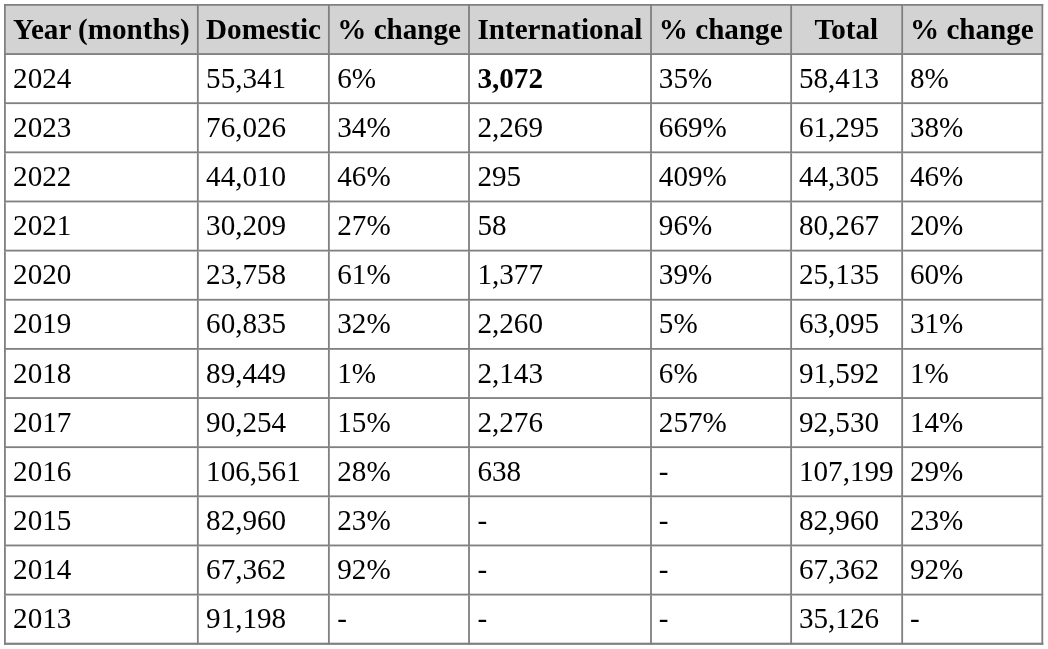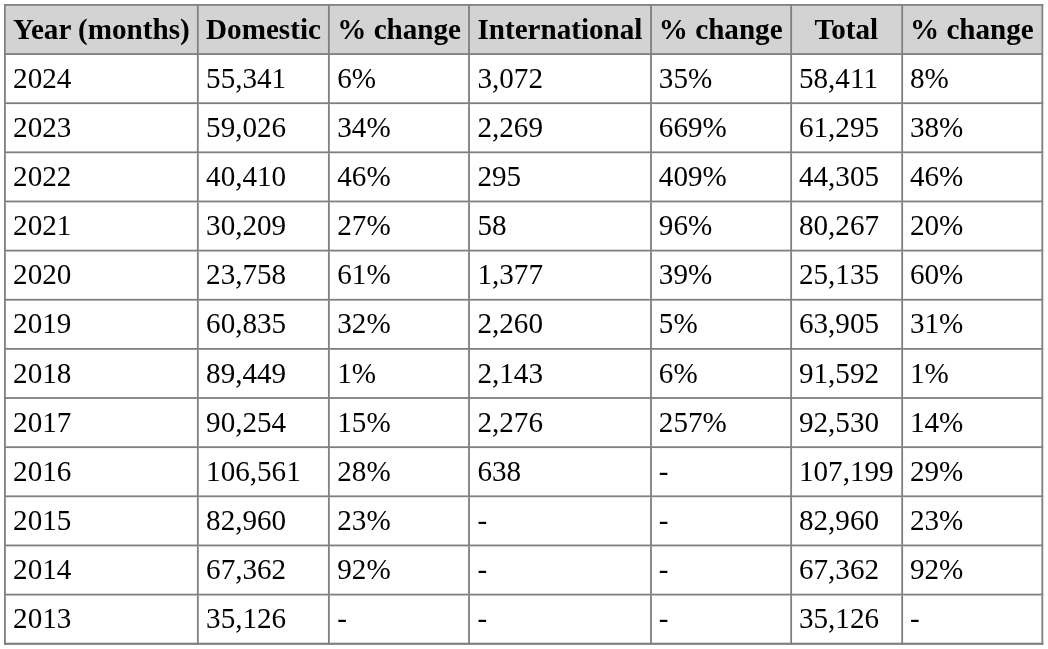2024 | International: bold -> normal
2024 | Total: 58,413 -> 58,411
2023 | Domestic: 76,026 -> 59,026
2022 | Domestic: 44,010 -> 40,410
2019 | Total: 63,095 -> 63,905
2013 | Domestic: 91,198 -> 35,126
